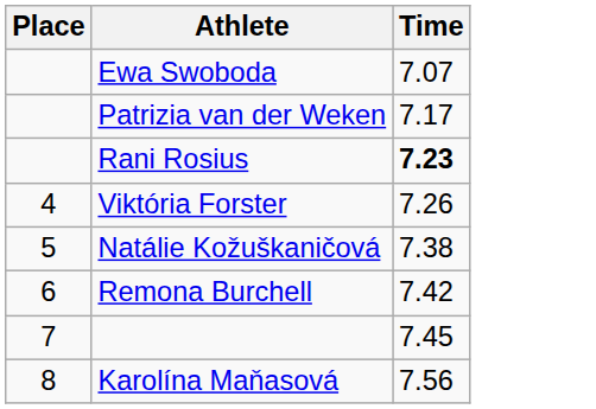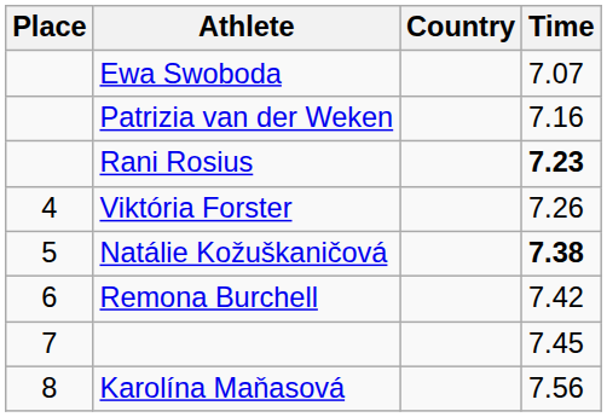+ column: Country
Patrizia van der Weken | Time: 7.17 -> 7.16
Natálie Kožuškaničová | Time: normal -> bold
